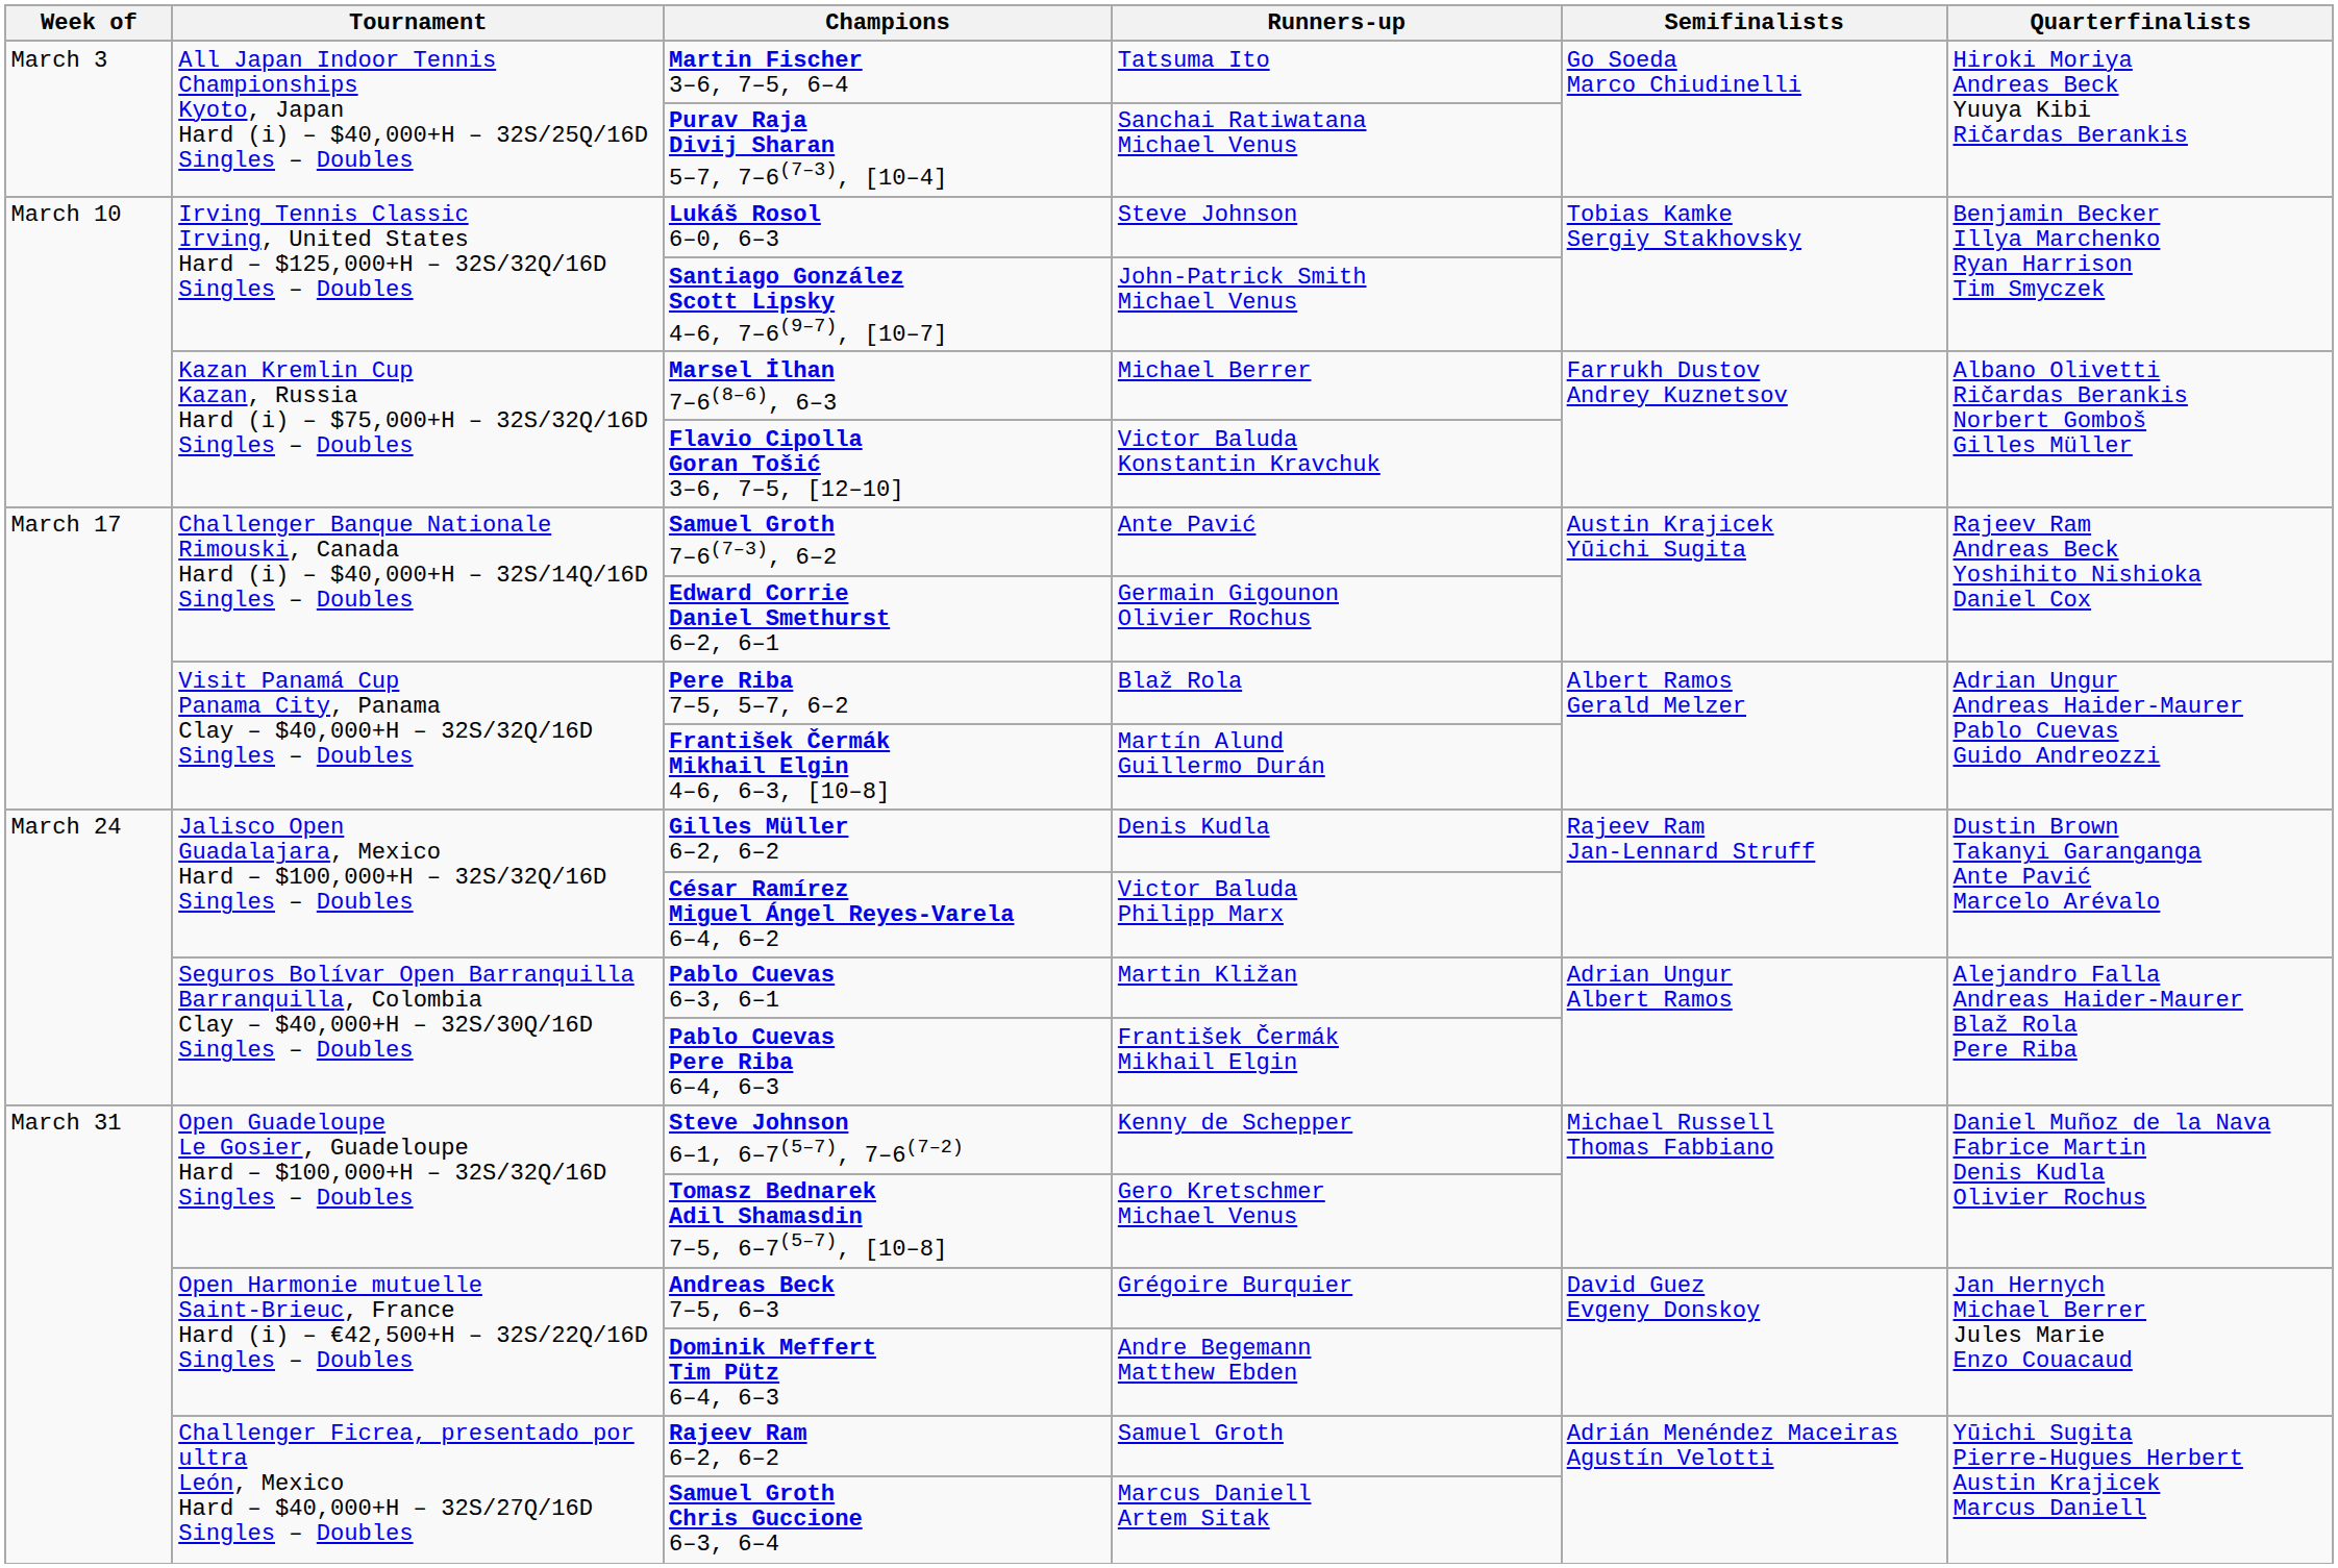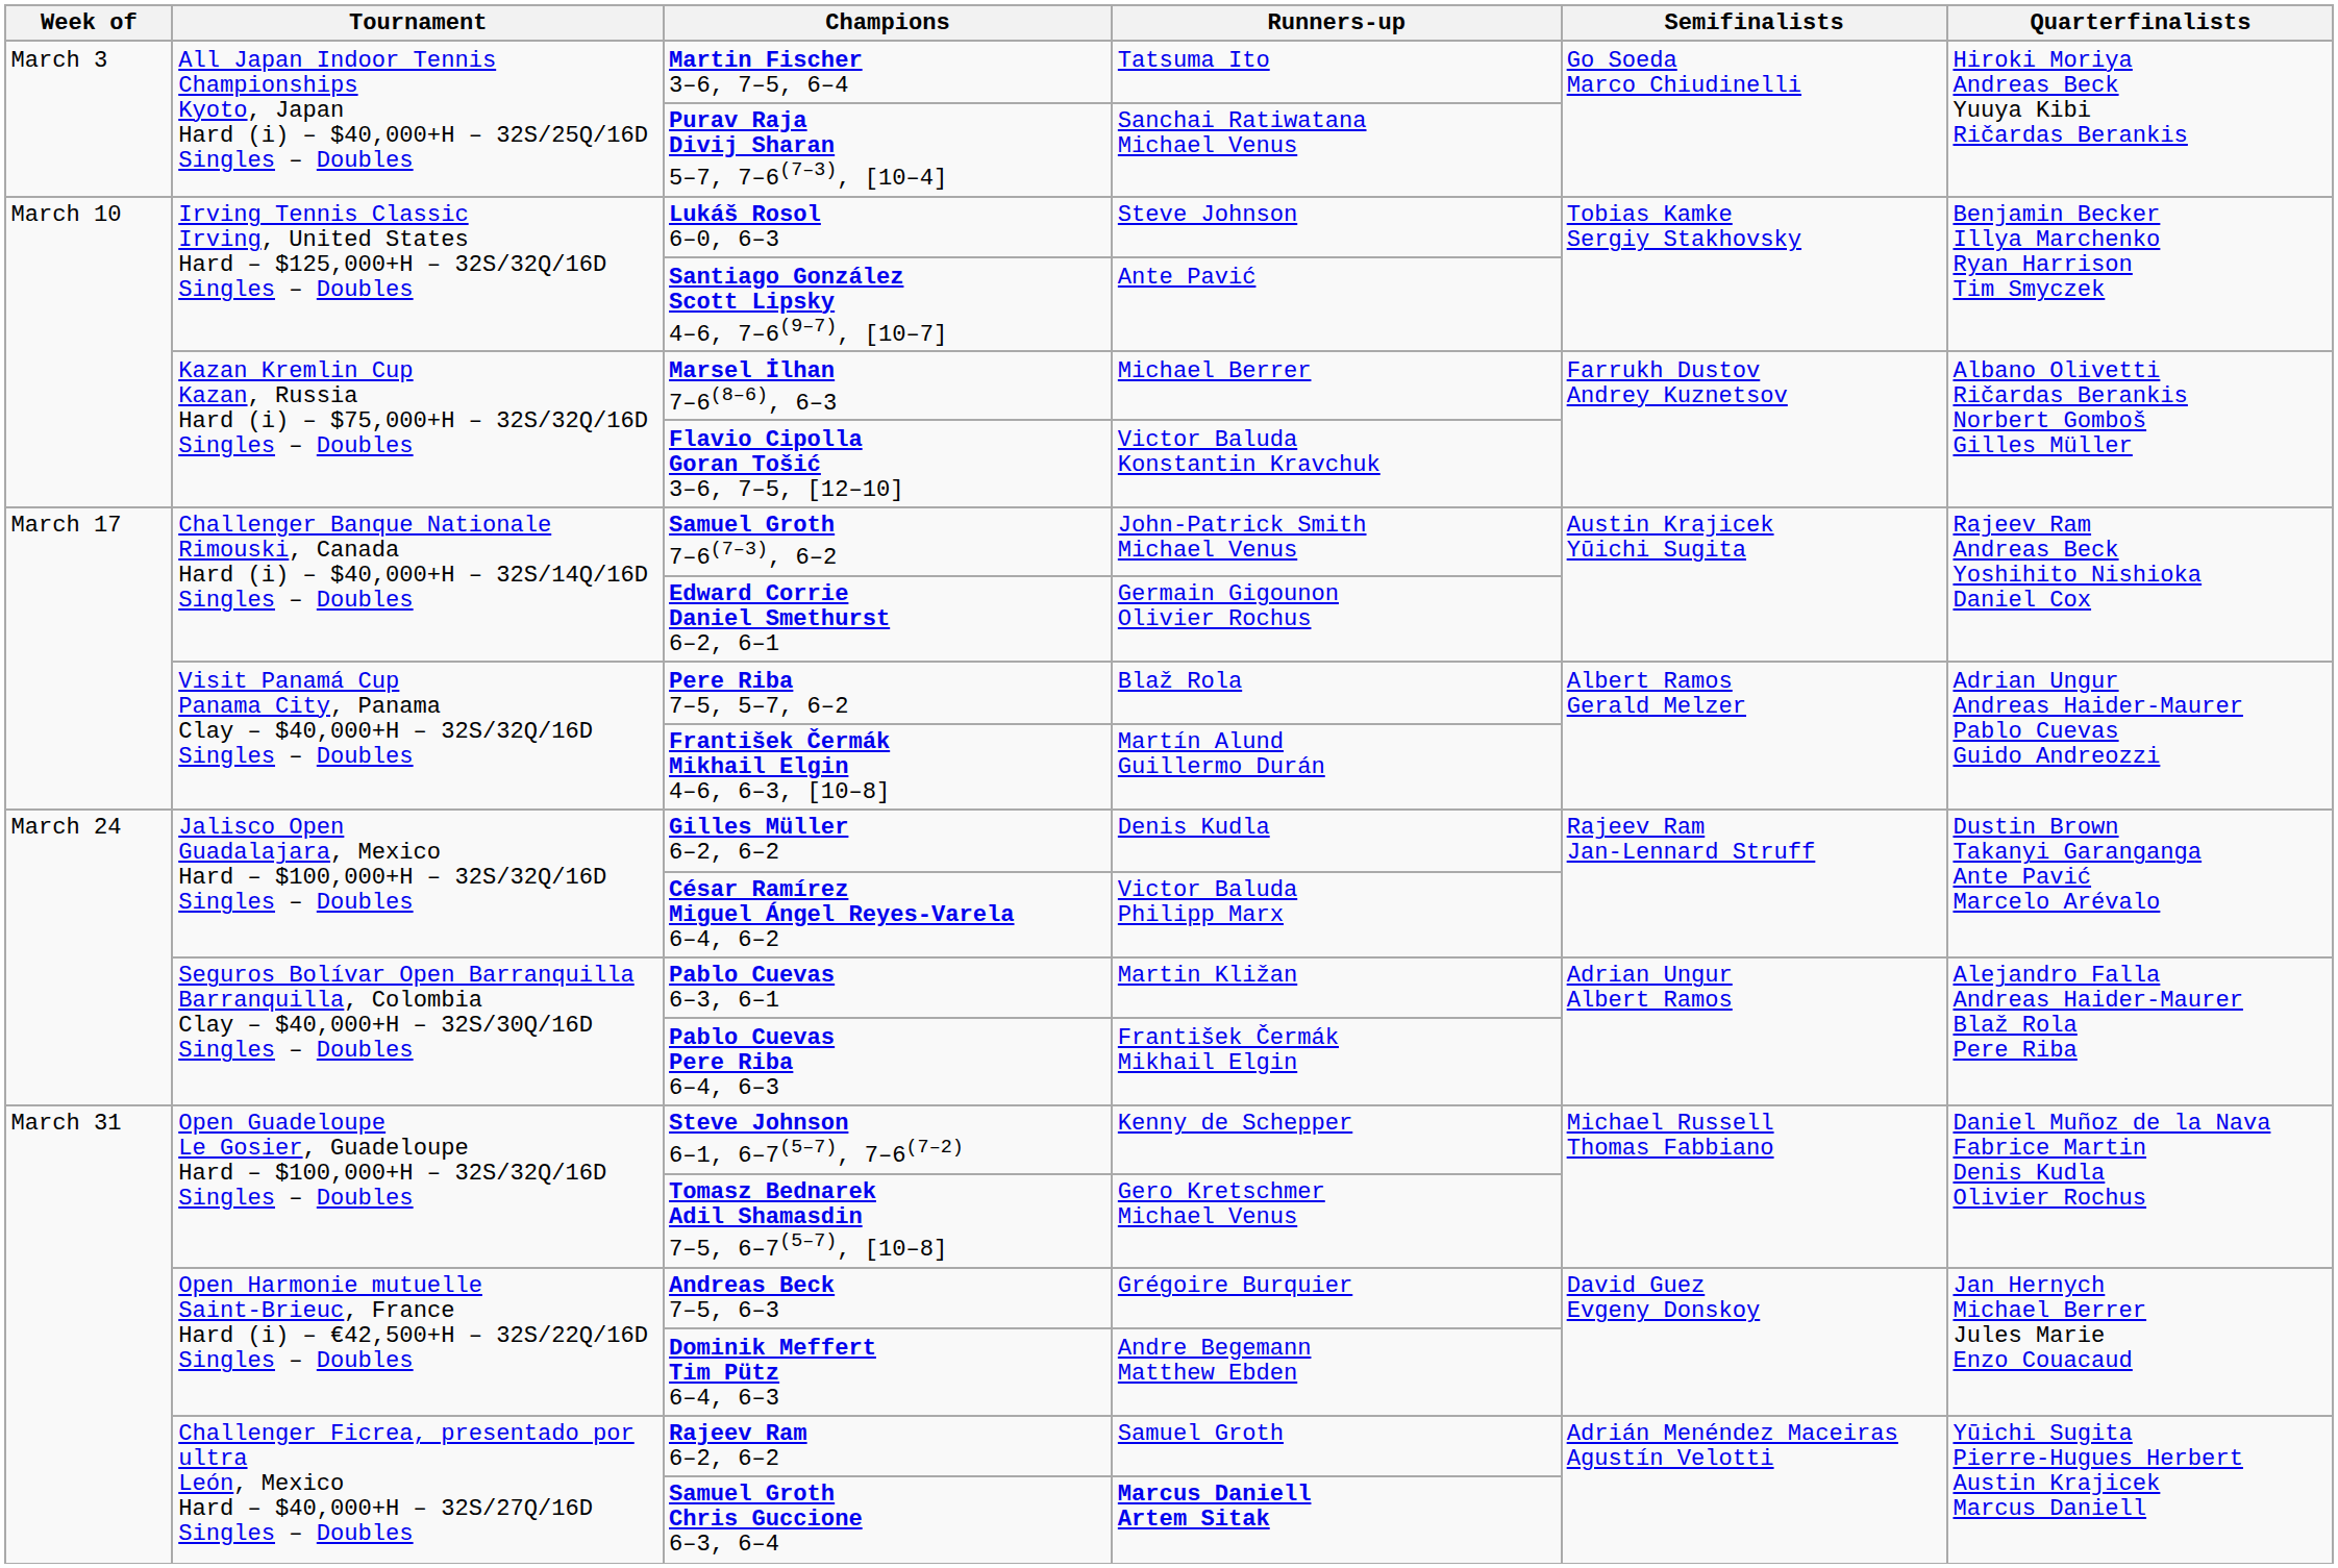Santiago González Scott Lipsky 4–6, 7–6(9–7), [10–7] | Runners-up: John-Patrick Smith Michael Venus -> Ante Pavić
Samuel Groth 7–6(7–3), 6–2 | Runners-up: Ante Pavić -> John-Patrick Smith Michael Venus
Samuel Groth Chris Guccione 6–3, 6–4 | Runners-up: normal -> bold
